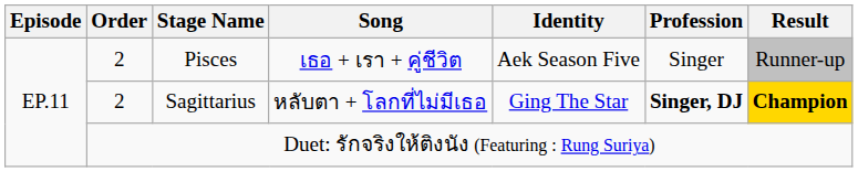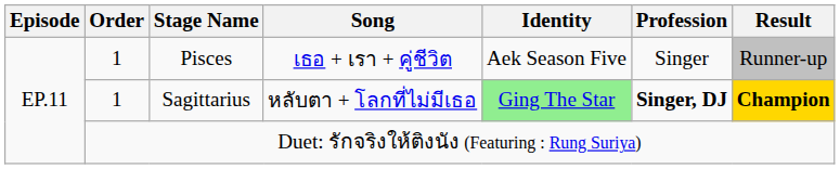Pisces | Order: 2 -> 1
Sagittarius | Order: 2 -> 1
Sagittarius | Identity: no background -> lightgreen background
